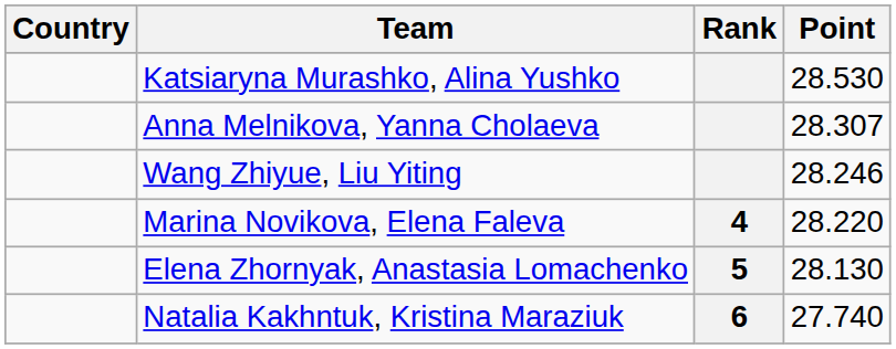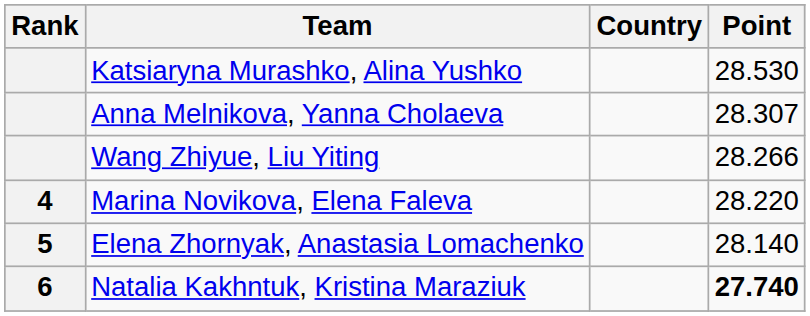columns swapped: Rank <-> Country
Wang Zhiyue, Liu Yiting | Point: 28.246 -> 28.266
Elena Zhornyak, Anastasia Lomachenko | Point: 28.130 -> 28.140
Natalia Kakhntuk, Kristina Maraziuk | Point: normal -> bold
